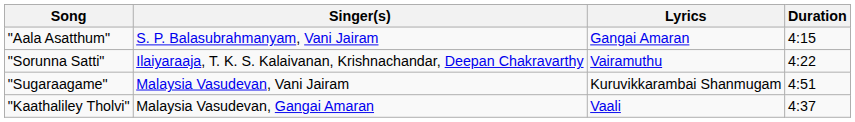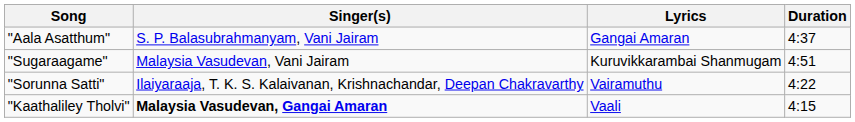"Aala Asatthum" | Duration: 4:15 -> 4:37
rows swapped: "Sorunna Satti" <-> "Sugaraagame"
"Kaathaliley Tholvi" | Singer(s): normal -> bold
"Kaathaliley Tholvi" | Duration: 4:37 -> 4:15
